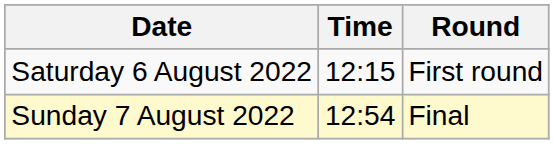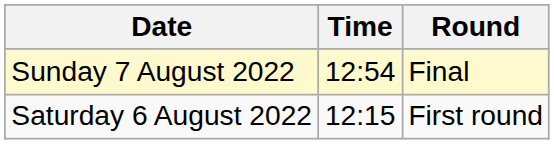rows swapped: Saturday 6 August 2022 <-> Sunday 7 August 2022
